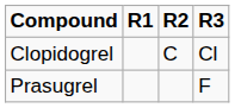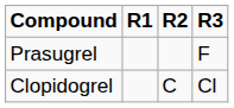rows swapped: Clopidogrel <-> Prasugrel
